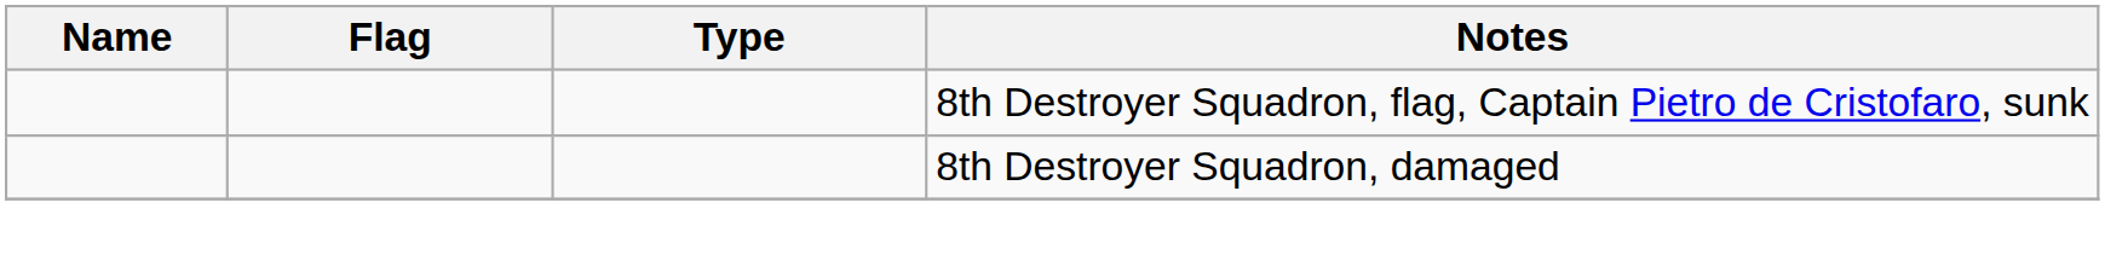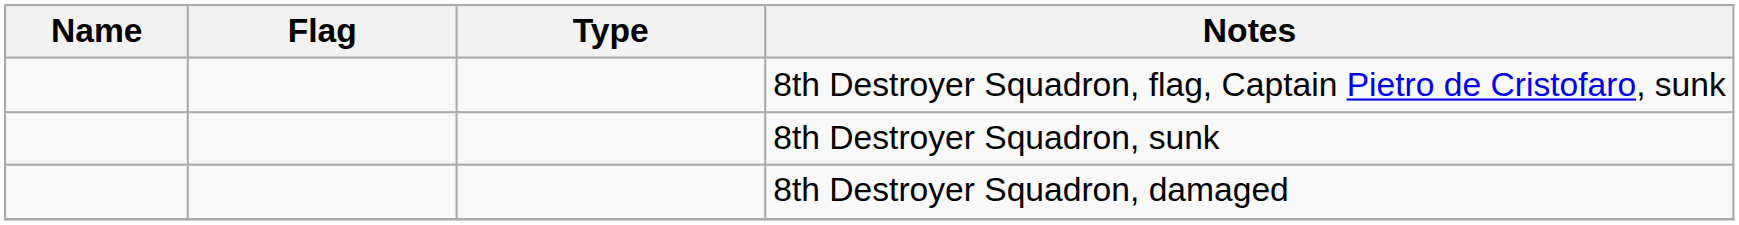+ row: 8th Destroyer Squadron, sunk
